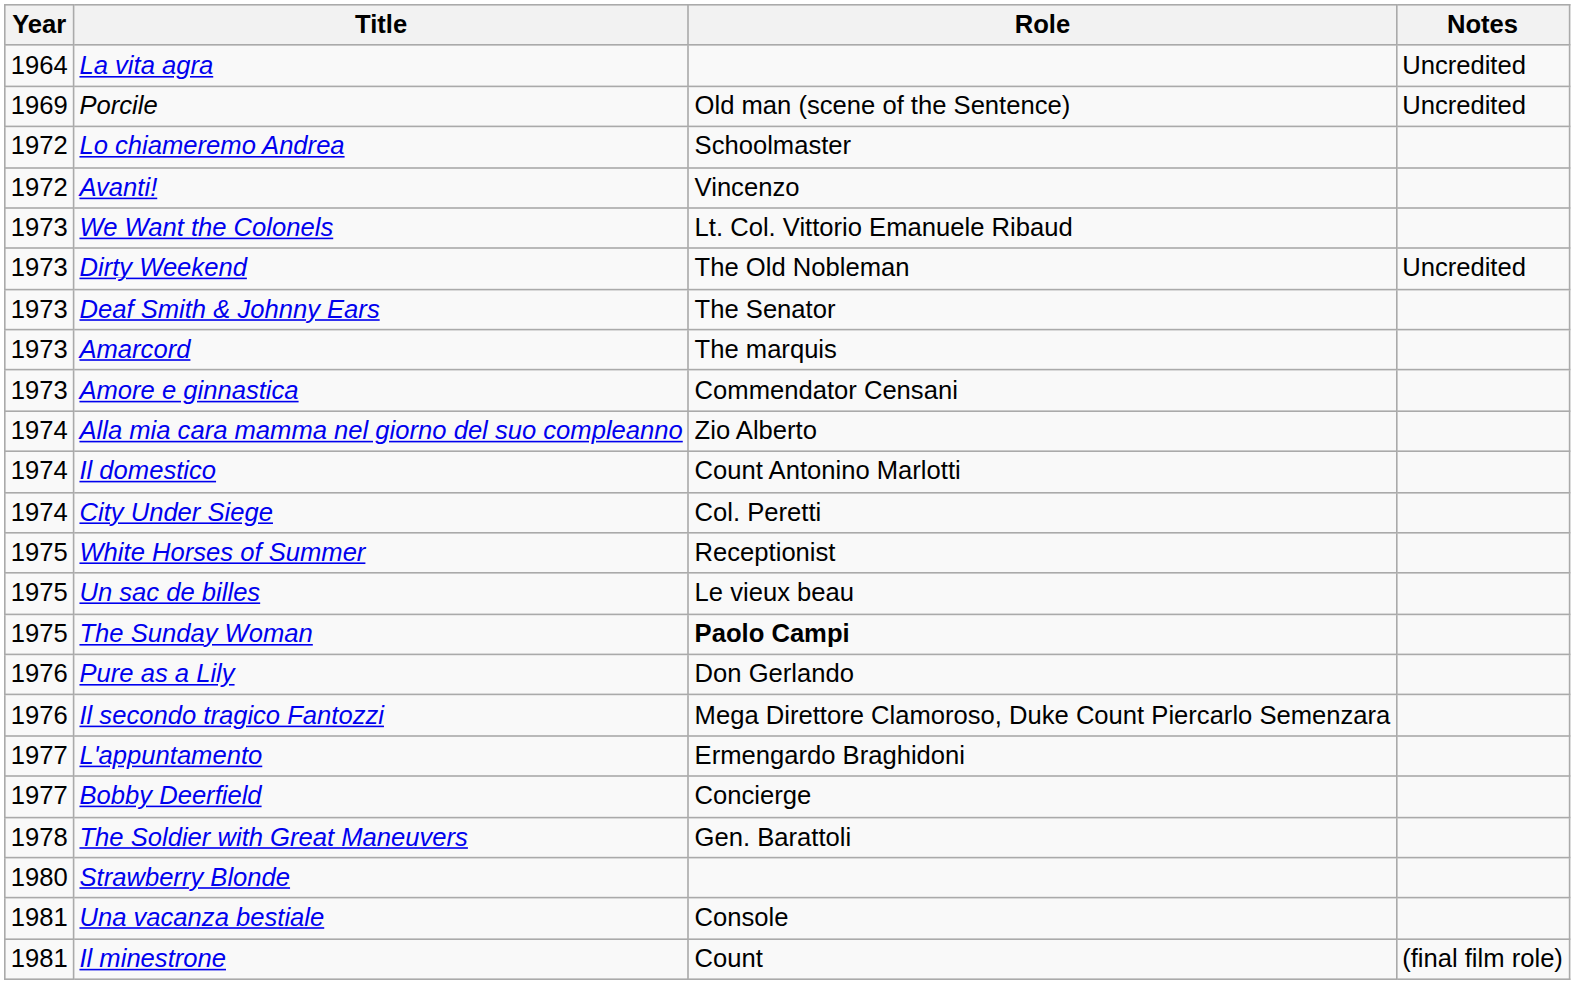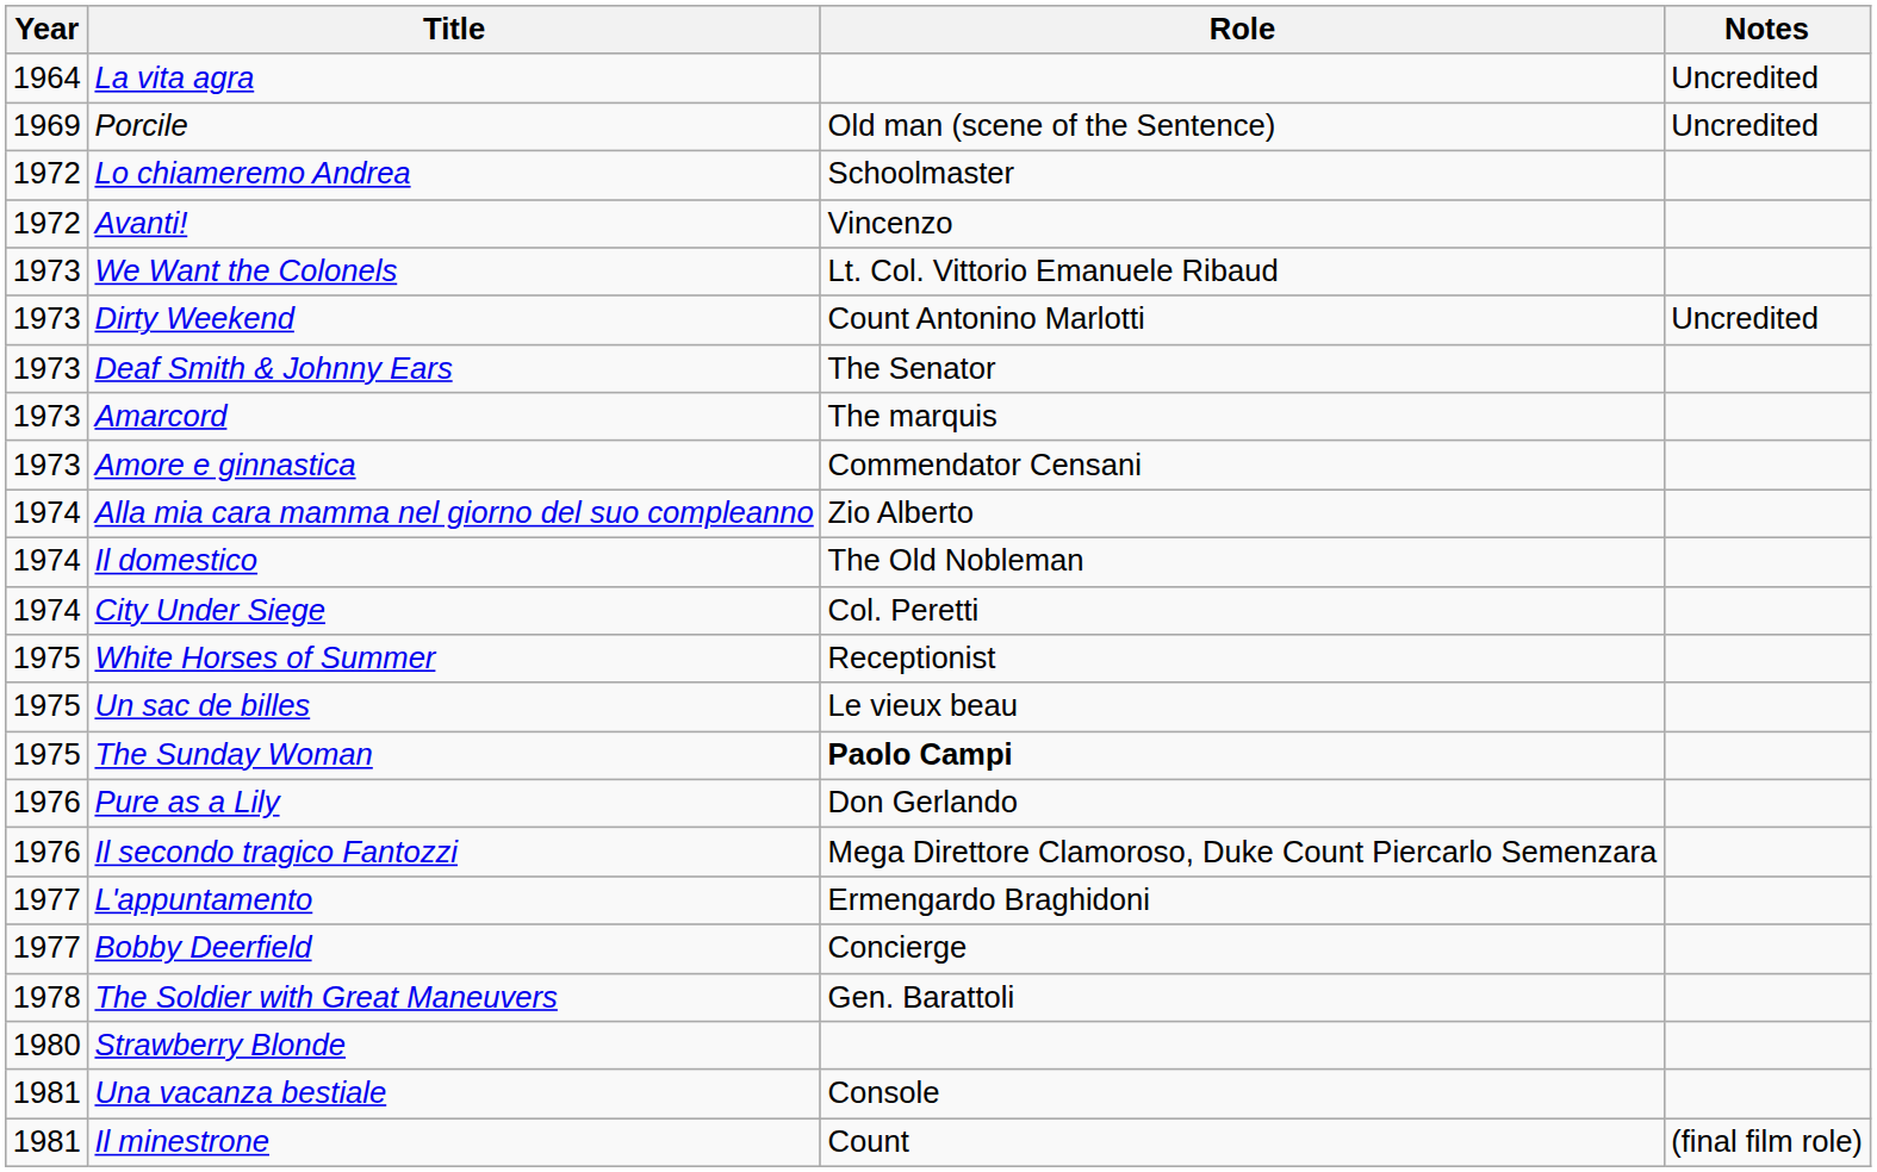Dirty Weekend | Role: The Old Nobleman -> Count Antonino Marlotti
Il domestico | Role: Count Antonino Marlotti -> The Old Nobleman
